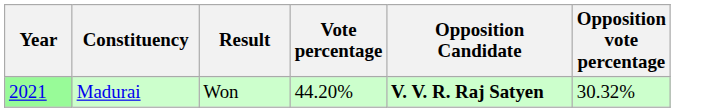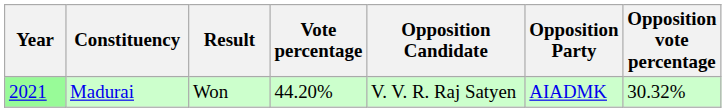+ column: Opposition Party | AIADMK
Madurai | Opposition Candidate: bold -> normal
